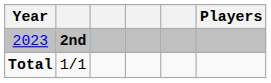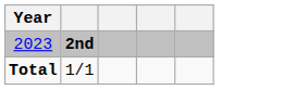- column: Players
